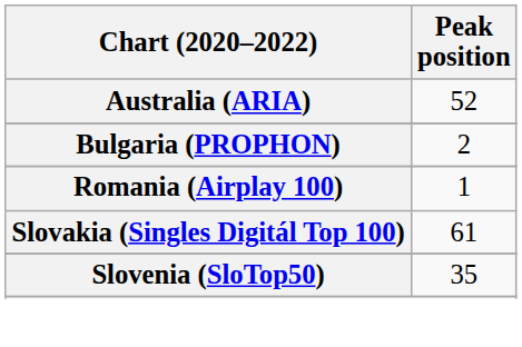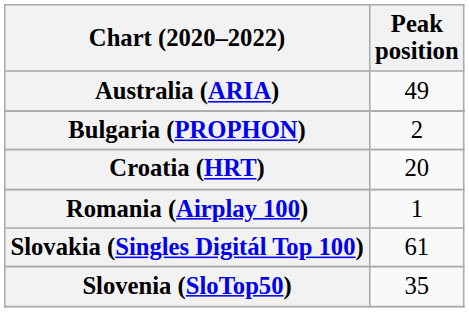Australia (ARIA) | Peak position: 52 -> 49
+ row: Croatia (HRT) | 20
